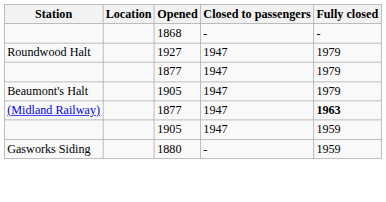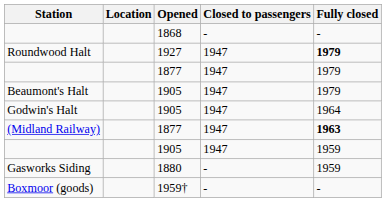Roundwood Halt | Fully closed: normal -> bold
+ row: Godwin's Halt | 1905 | 1947 | 1964
+ row: Boxmoor (goods) | 1959† | - | -
